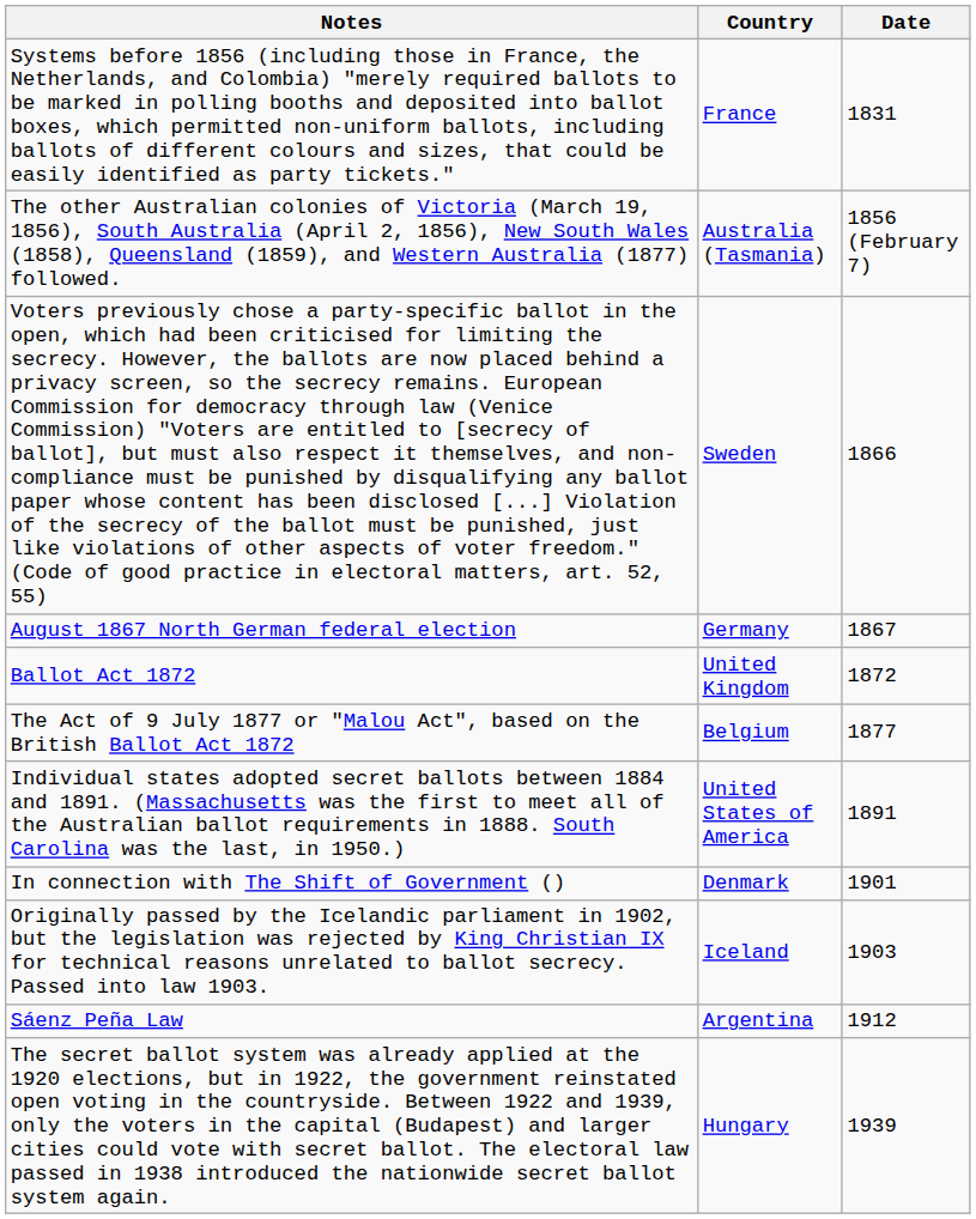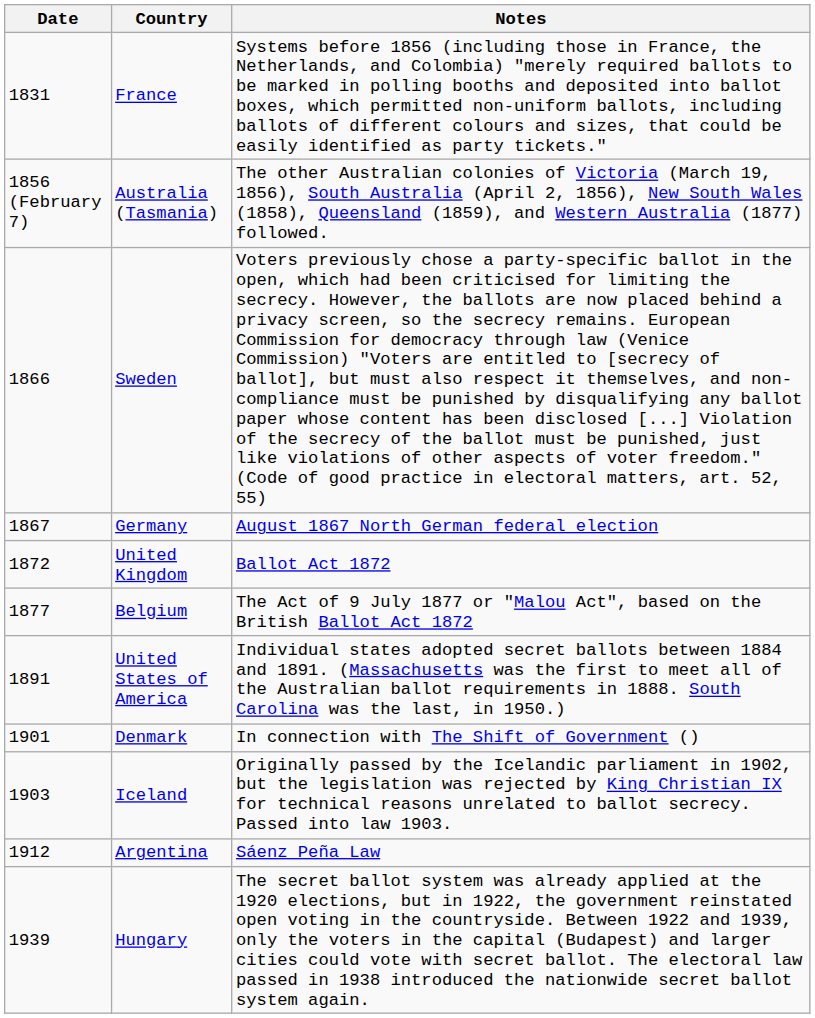columns swapped: Date <-> Notes
